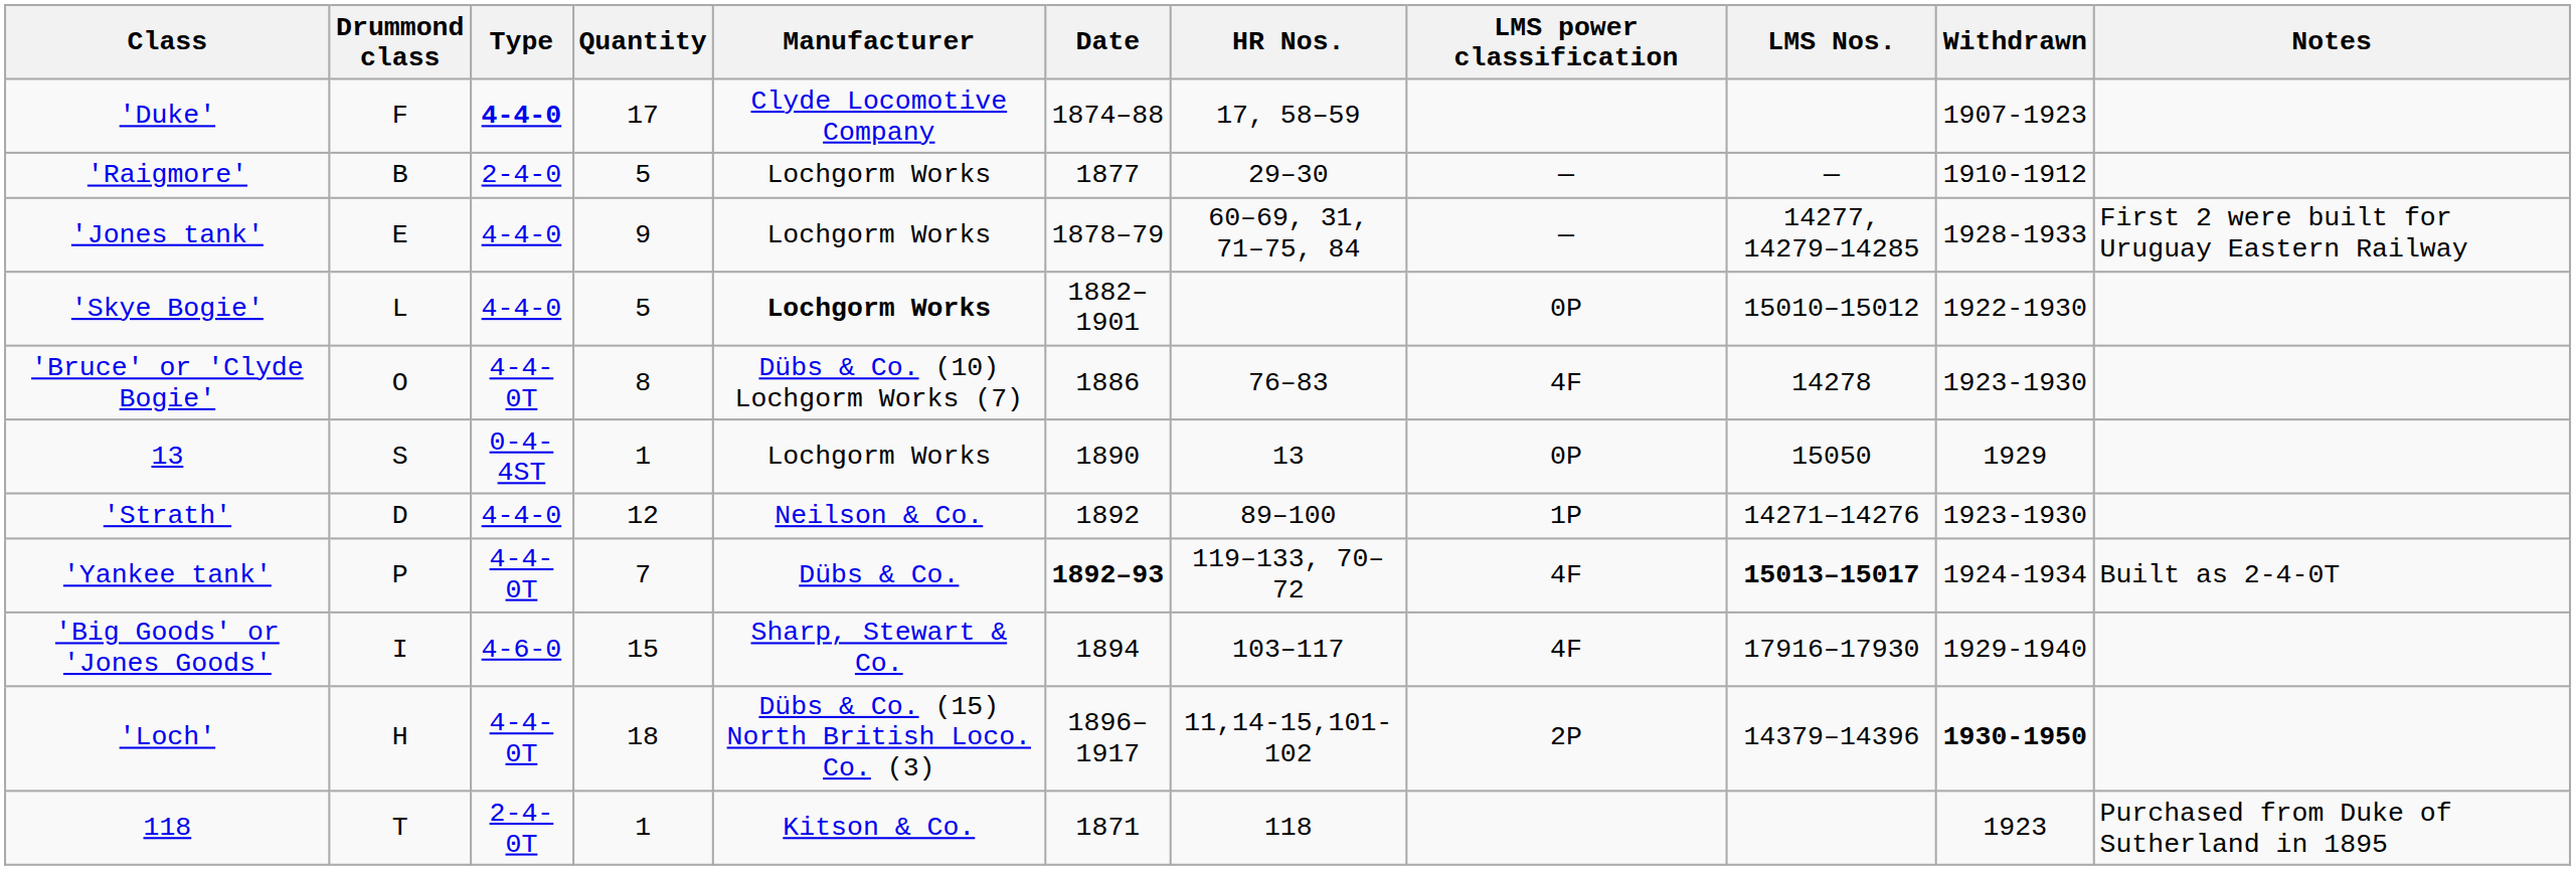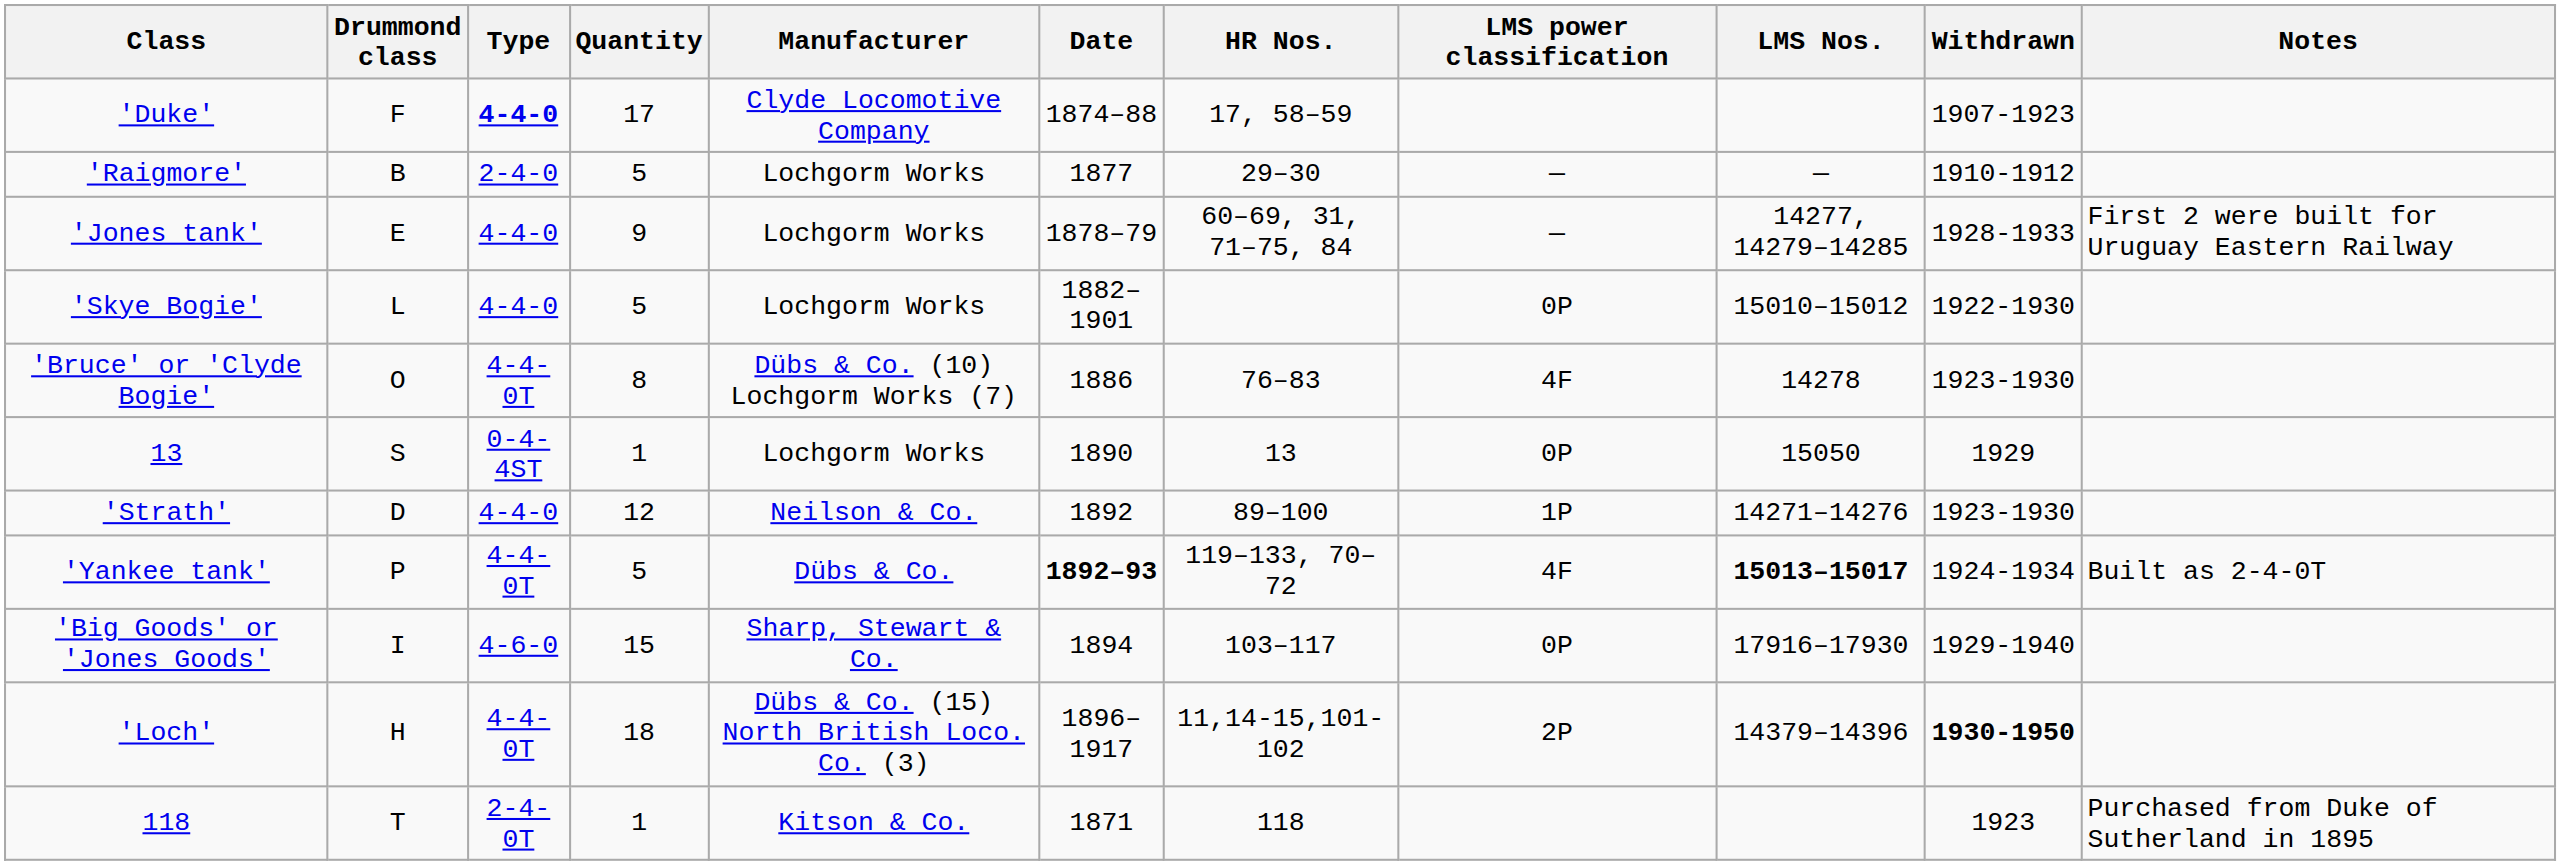'Skye Bogie' | Manufacturer: bold -> normal
'Yankee tank' | Quantity: 7 -> 5
'Big Goods' or 'Jones Goods' | LMS power classification: 4F -> 0P
